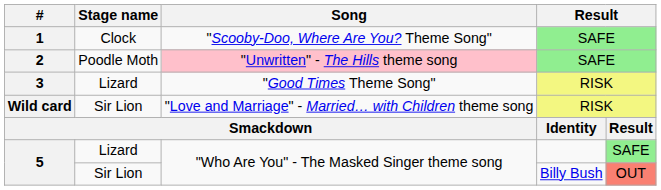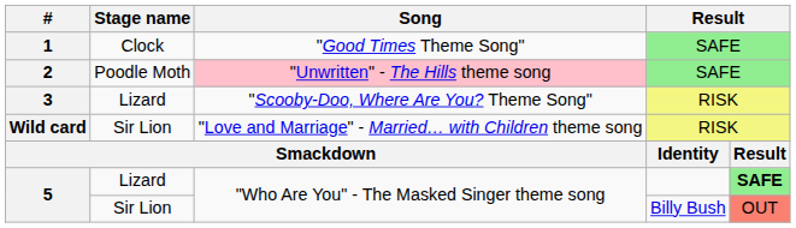1 | Song: "Scooby-Doo, Where Are You? Theme Song" -> "Good Times Theme Song"
3 | Song: "Good Times Theme Song" -> "Scooby-Doo, Where Are You? Theme Song"
5 / Lizard | column 5: normal -> bold
